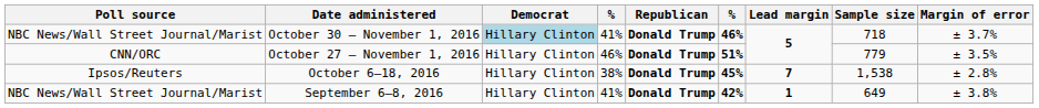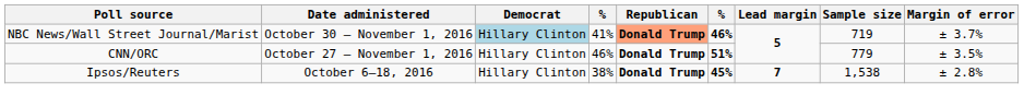October 30 – November 1, 2016 | Republican: no background -> lightsalmon background
October 30 – November 1, 2016 | Sample size: 718 -> 719
- row: NBC News/Wall Street Journal/Marist | September 6–8, 2016 | Hillary Clinton | 41% | Donald Trump | 42% | 1 | 649 | ± 3.8%
